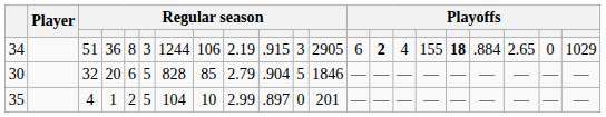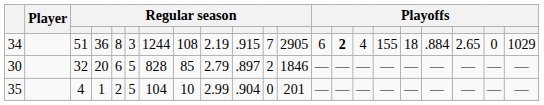34 | column 8: 106 -> 108
34 | column 11: 3 -> 7
34 | column 17: bold -> normal
30 | column 10: .904 -> .897
30 | column 11: 5 -> 2
35 | column 10: .897 -> .904
